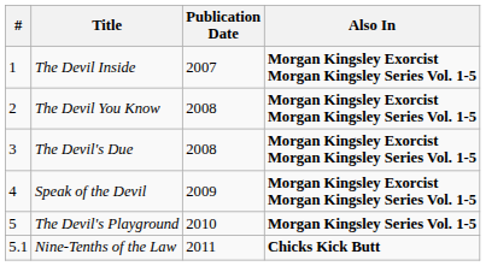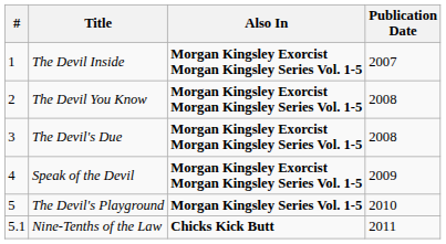columns swapped: Publication Date <-> Also In
